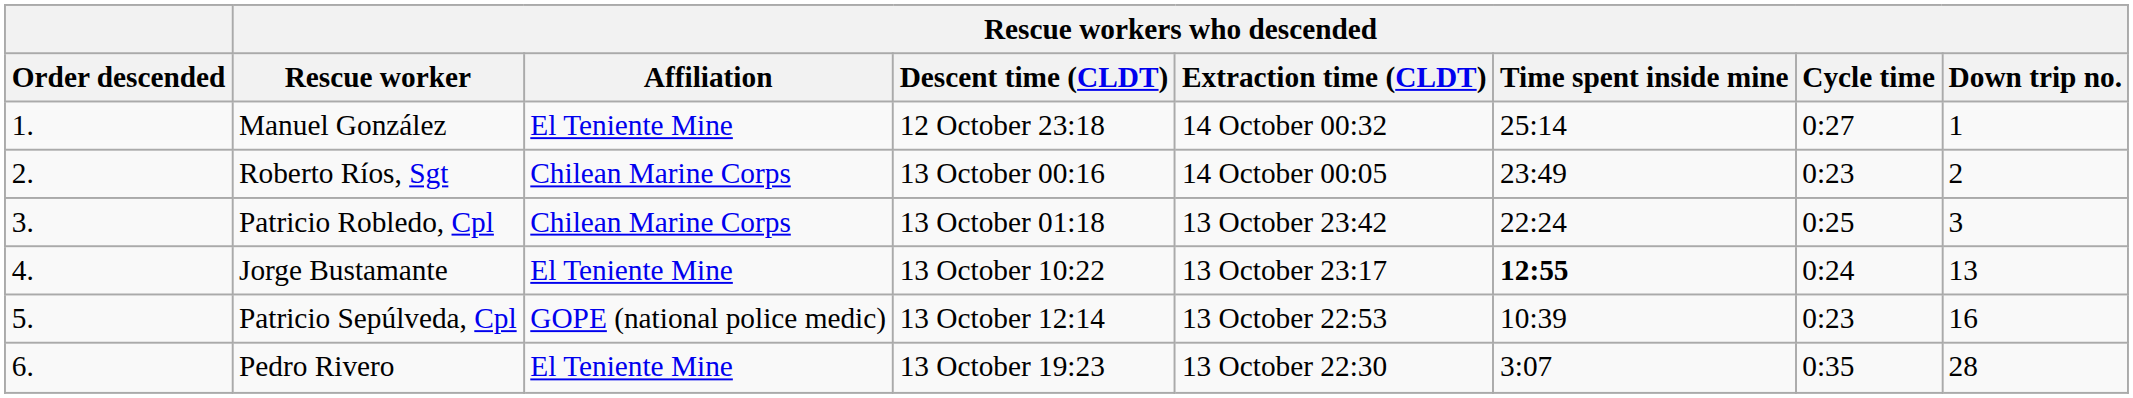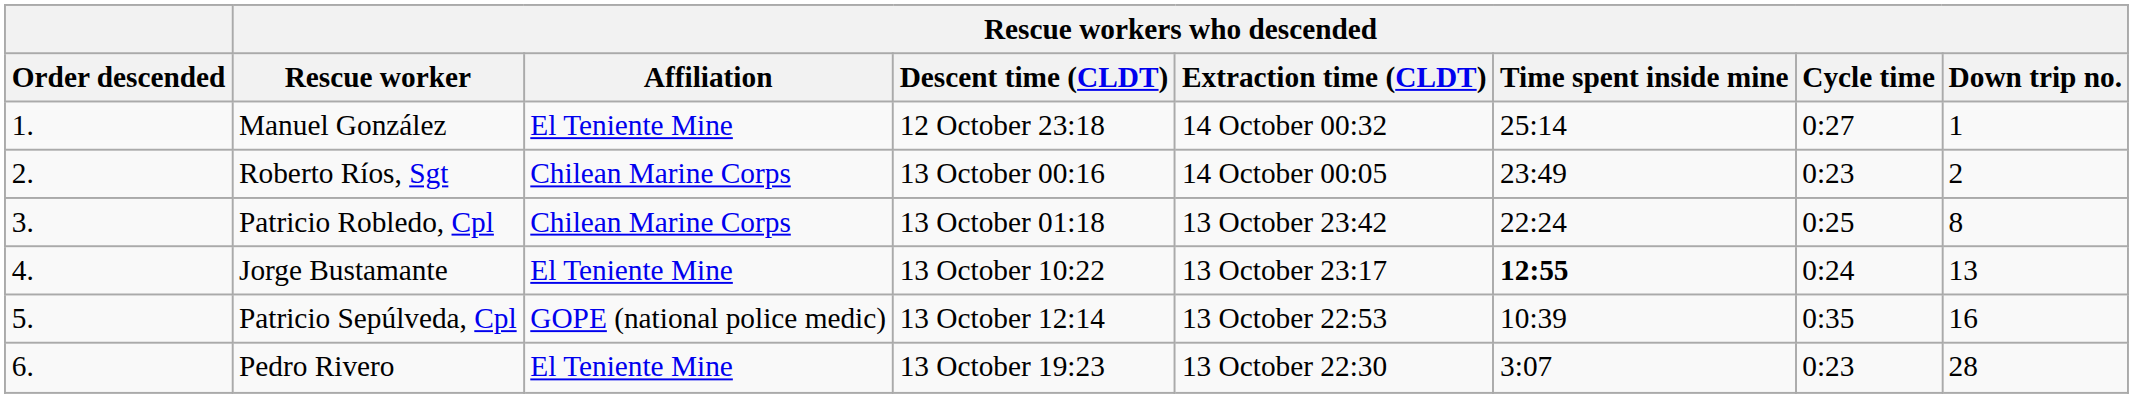Patricio Robledo, Cpl | Rescue workers who descended / Down trip no.: 3 -> 8
Patricio Sepúlveda, Cpl | Rescue workers who descended / Cycle time: 0:23 -> 0:35
Pedro Rivero | Rescue workers who descended / Cycle time: 0:35 -> 0:23
